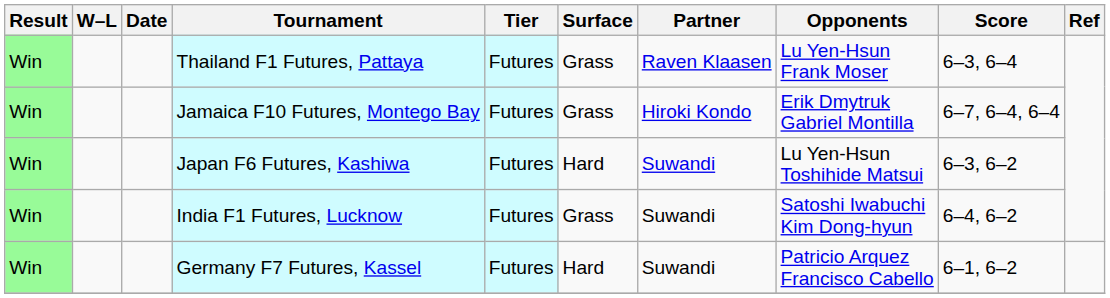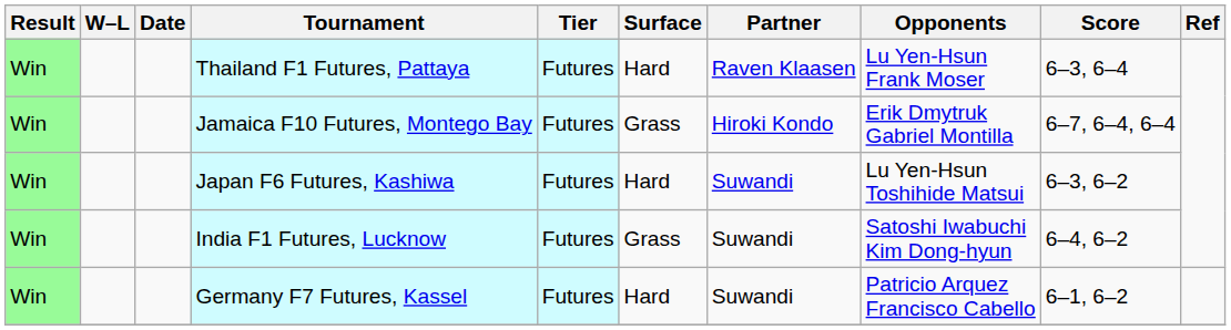Thailand F1 Futures, Pattaya | Surface: Grass -> Hard
